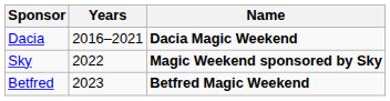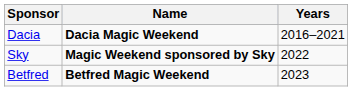columns swapped: Years <-> Name
